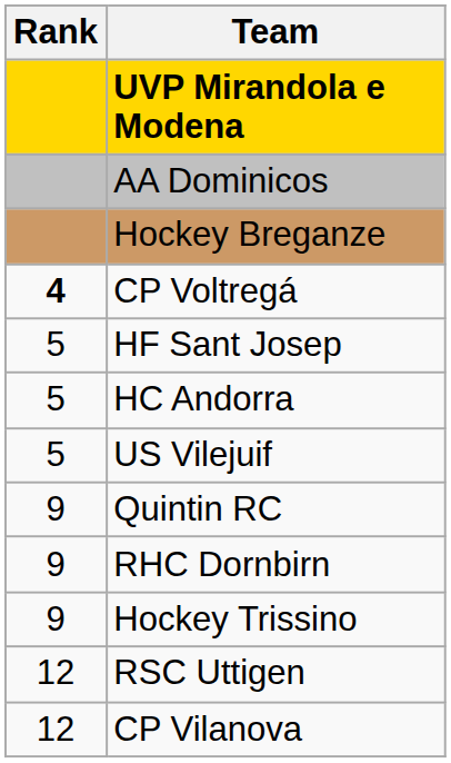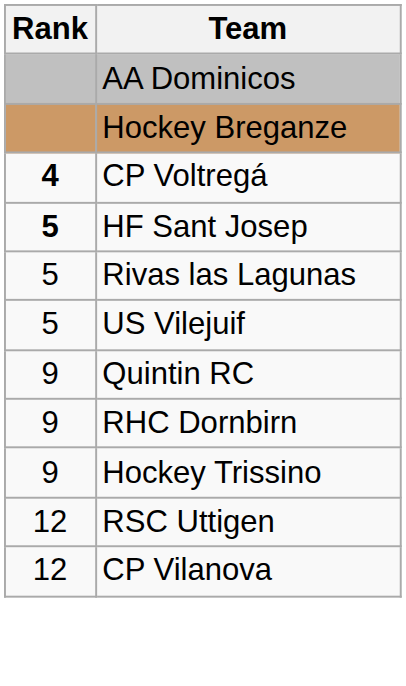- row: UVP Mirandola e Modena
HF Sant Josep | Rank: normal -> bold
- row: 5 | HC Andorra
+ row: 5 | Rivas las Lagunas
